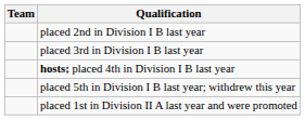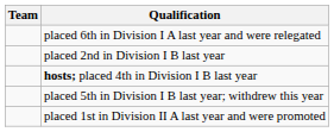+ row: placed 6th in Division I A last year and were relegated
- row: placed 3rd in Division I B last year
